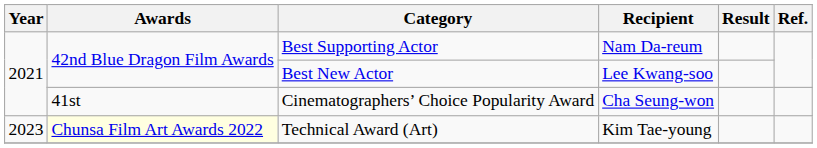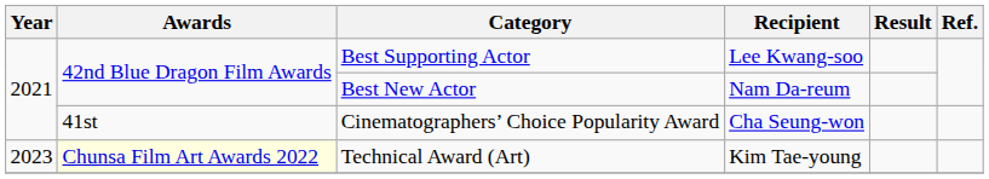Best Supporting Actor | Recipient: Nam Da-reum -> Lee Kwang-soo
Best New Actor | Recipient: Lee Kwang-soo -> Nam Da-reum
